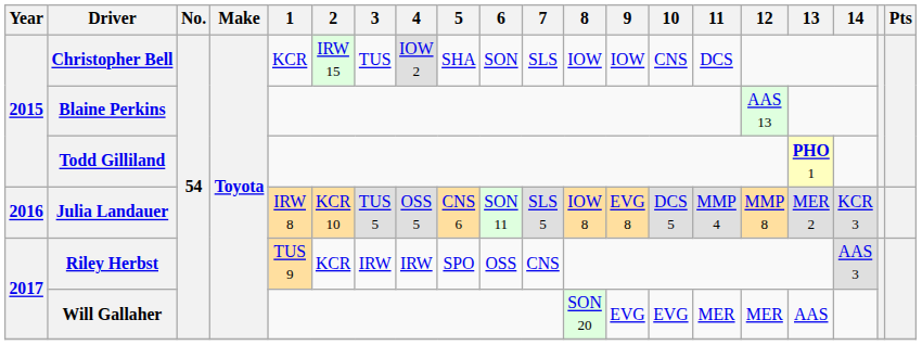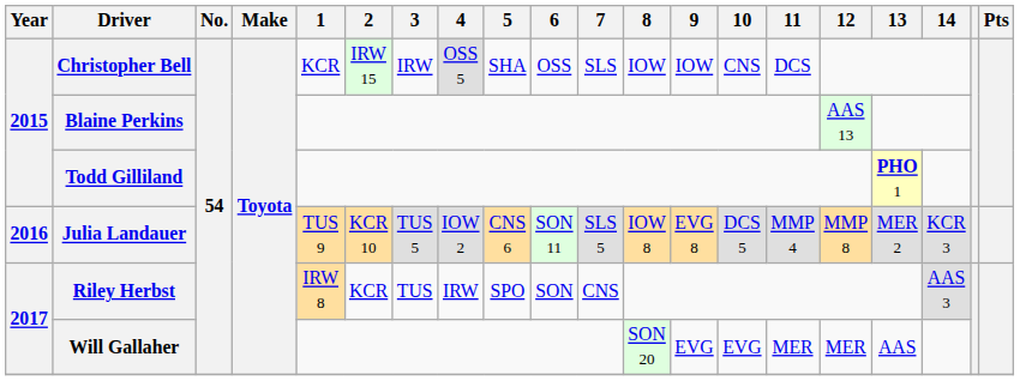Christopher Bell | 3: TUS -> IRW
Christopher Bell | 4: IOW 2 -> OSS 5
Christopher Bell | 6: SON -> OSS
Julia Landauer | 1: IRW 8 -> TUS 9
Julia Landauer | 4: OSS 5 -> IOW 2
Riley Herbst | 1: TUS 9 -> IRW 8
Riley Herbst | 3: IRW -> TUS
Riley Herbst | 6: OSS -> SON
